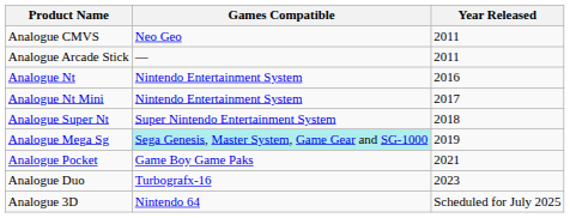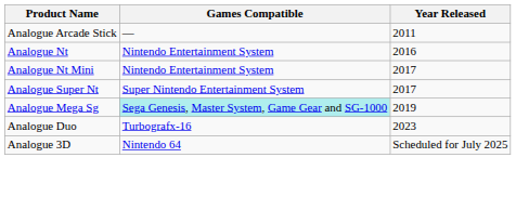- row: Analogue CMVS | Neo Geo | 2011
Analogue Super Nt | Year Released: 2018 -> 2017
- row: Analogue Pocket | Game Boy Game Paks | 2021
